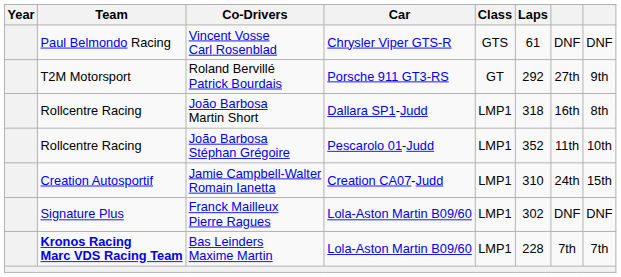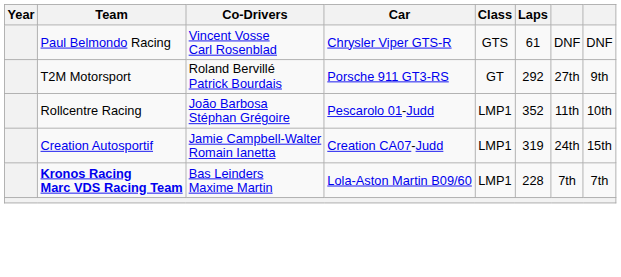- row: Rollcentre Racing | João Barbosa Martin Short | Dallara SP1-Judd | LMP1 | 318 | 16th | 8th
Jamie Campbell-Walter Romain Ianetta | Laps: 310 -> 319
- row: Signature Plus | Franck Mailleux Pierre Ragues | Lola-Aston Martin B09/60 | LMP1 | 302 | DNF | DNF
